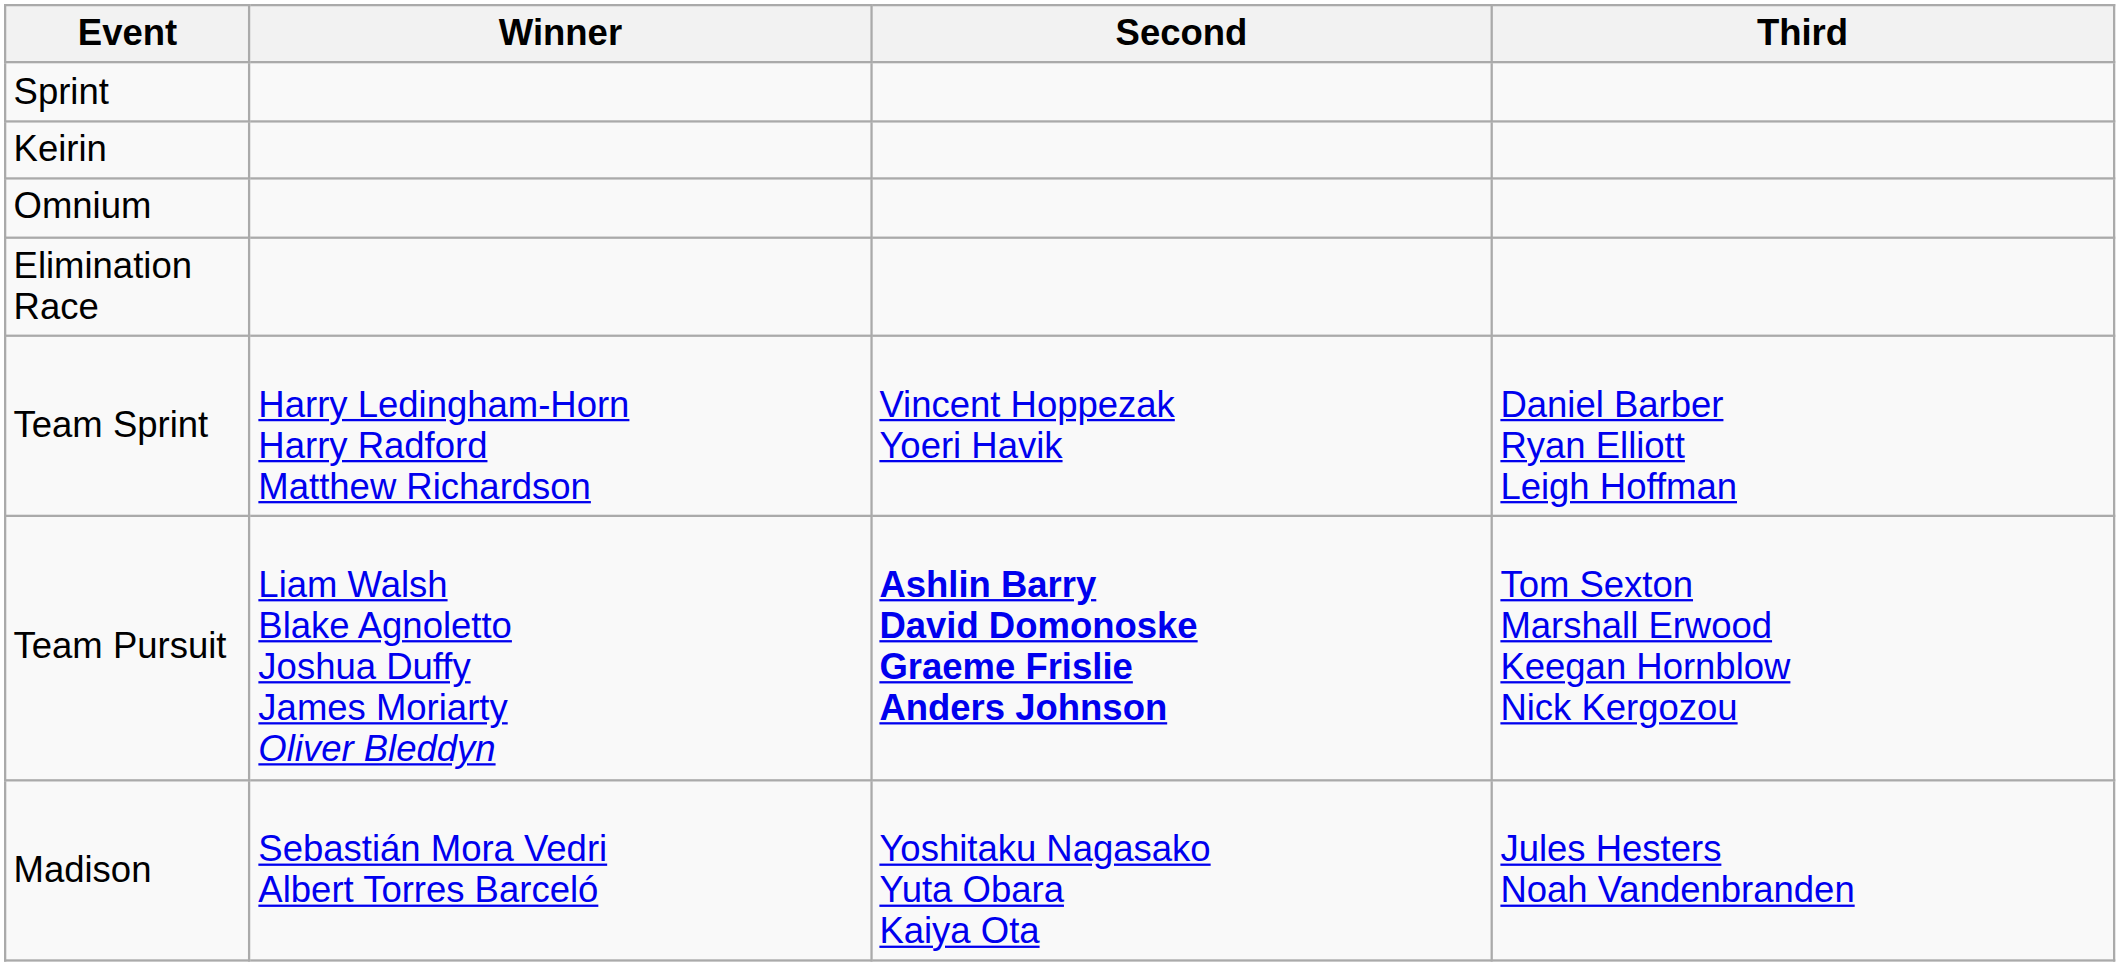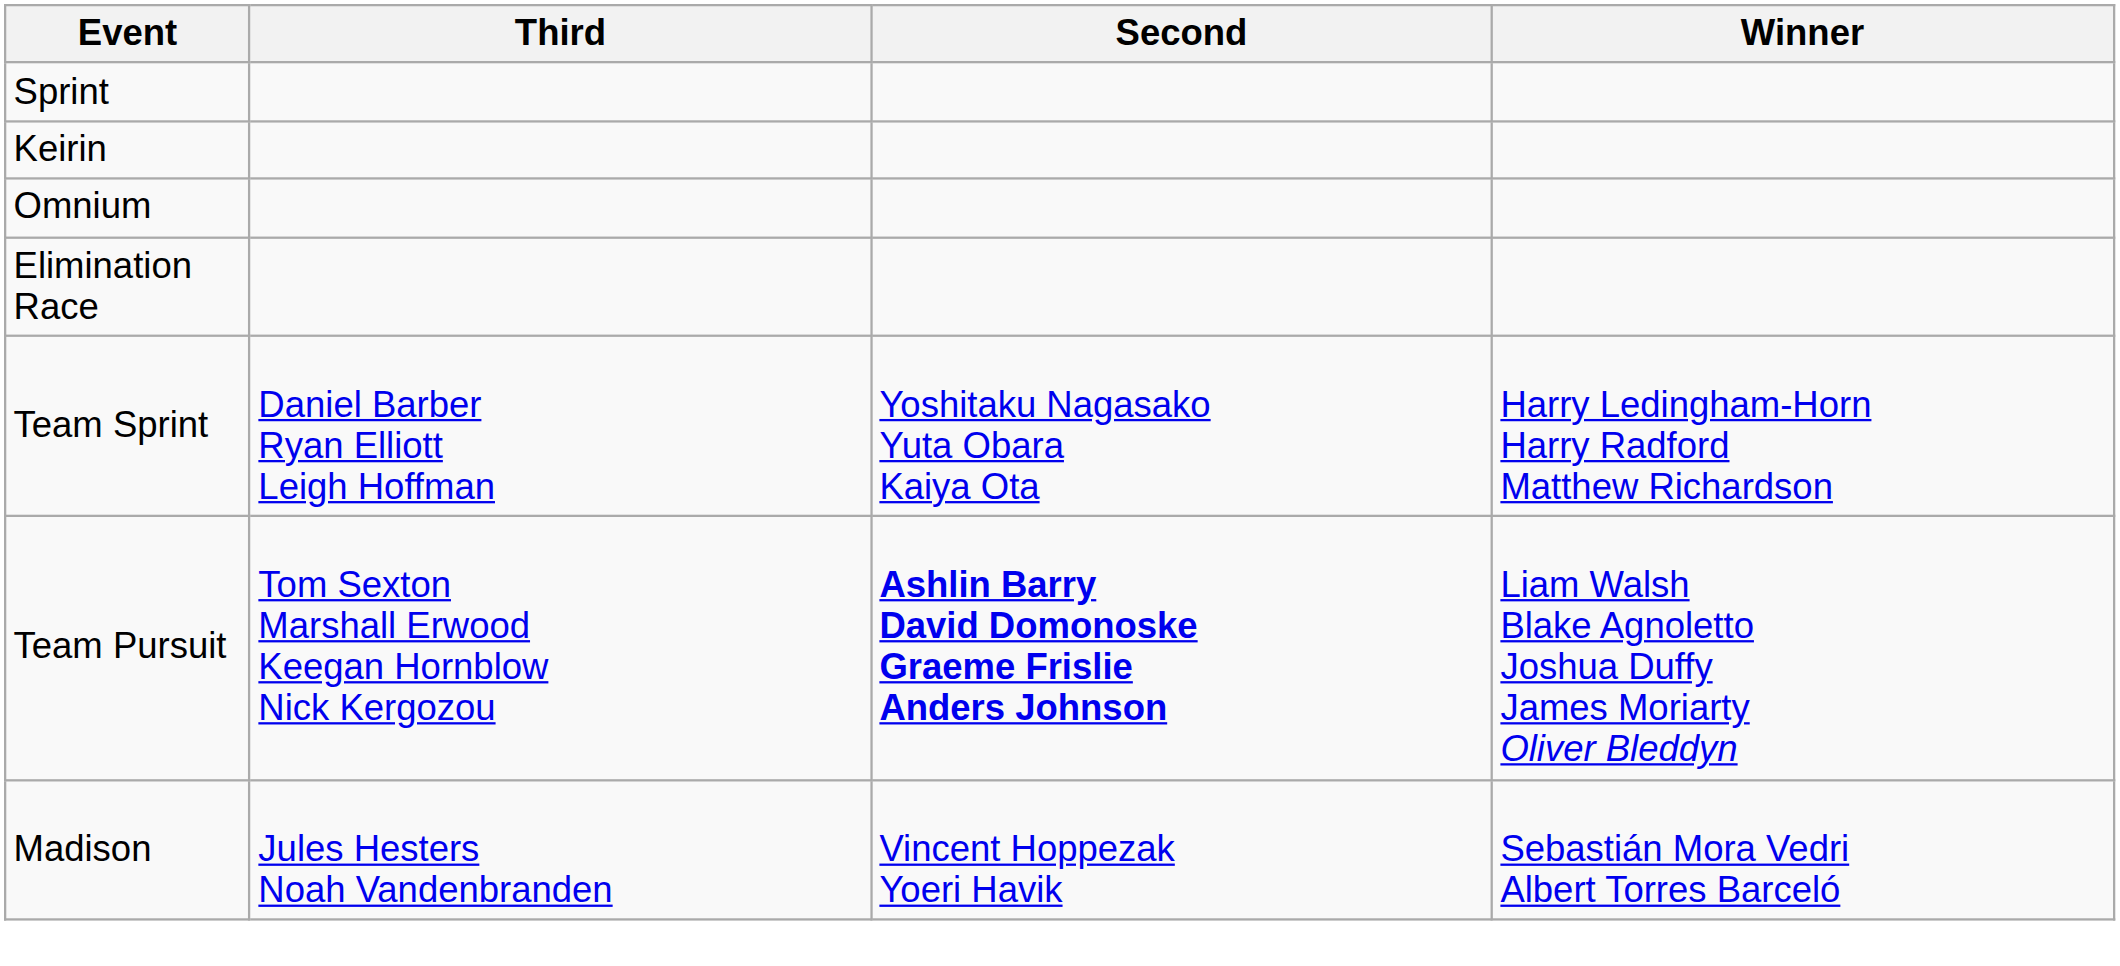columns swapped: Winner <-> Third
Team Sprint | Second: Vincent Hoppezak Yoeri Havik -> Yoshitaku Nagasako Yuta Obara Kaiya Ota
Madison | Second: Yoshitaku Nagasako Yuta Obara Kaiya Ota -> Vincent Hoppezak Yoeri Havik
